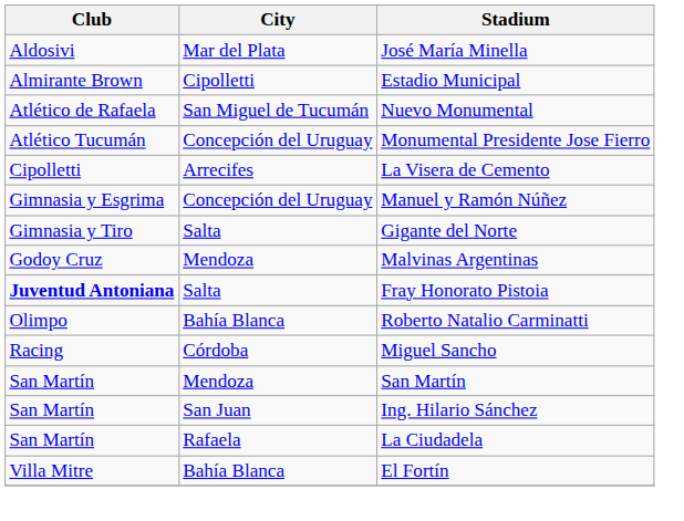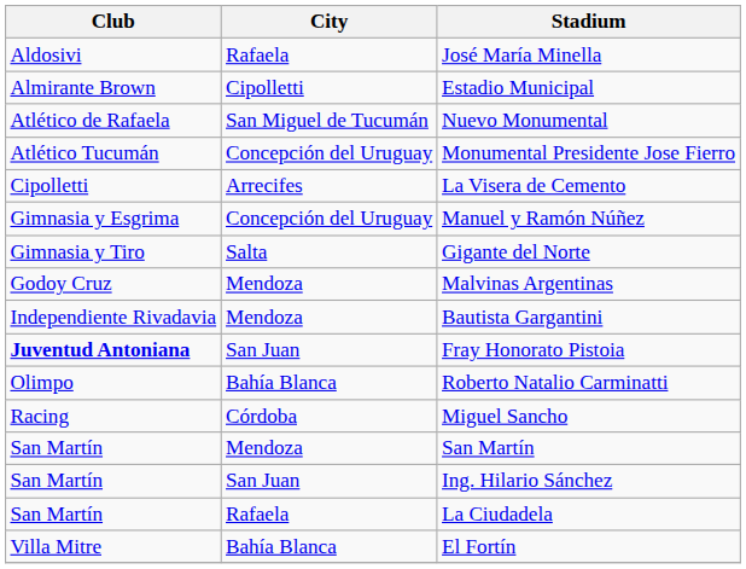José María Minella | City: Mar del Plata -> Rafaela
+ row: Independiente Rivadavia | Mendoza | Bautista Gargantini
Fray Honorato Pistoia | City: Salta -> San Juan
